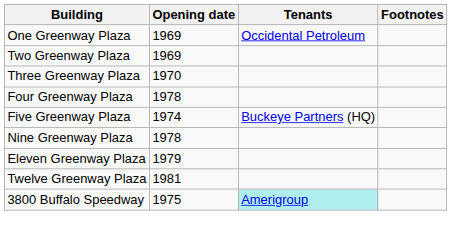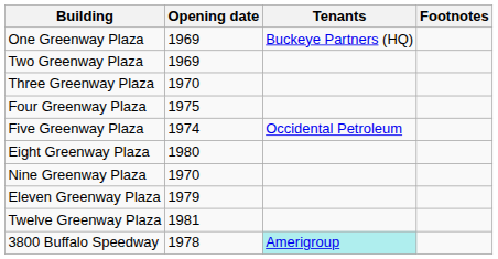One Greenway Plaza | Tenants: Occidental Petroleum -> Buckeye Partners (HQ)
Four Greenway Plaza | Opening date: 1978 -> 1975
Five Greenway Plaza | Tenants: Buckeye Partners (HQ) -> Occidental Petroleum
+ row: Eight Greenway Plaza | 1980
Nine Greenway Plaza | Opening date: 1978 -> 1970
3800 Buffalo Speedway | Opening date: 1975 -> 1978
